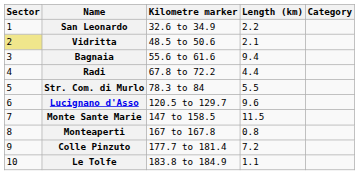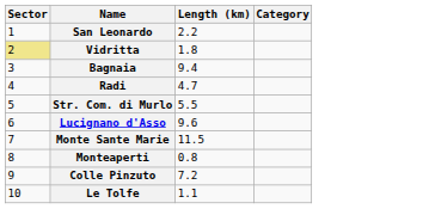- column: Kilometre marker | 32.6 to 34.9 | 48.5 to 50.6 | 55.6 to 61.6 | 67.8 to 72.2 | 78.3 to 84 | 120.5 to 129.7 | 147 to 158.5 | 167 to 167.8 | 177.7 to 181.4 | 183.8 to 184.9
Vidritta | Length (km): 2.1 -> 1.8
Radi | Length (km): 4.4 -> 4.7
